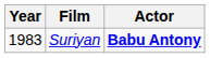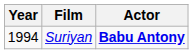Suriyan | Year: 1983 -> 1994
